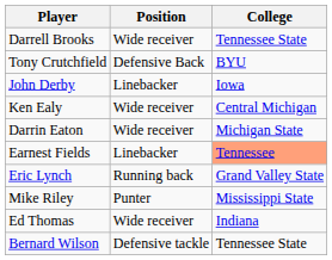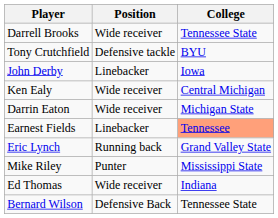Tony Crutchfield | Position: Defensive Back -> Defensive tackle
Bernard Wilson | Position: Defensive tackle -> Defensive Back
